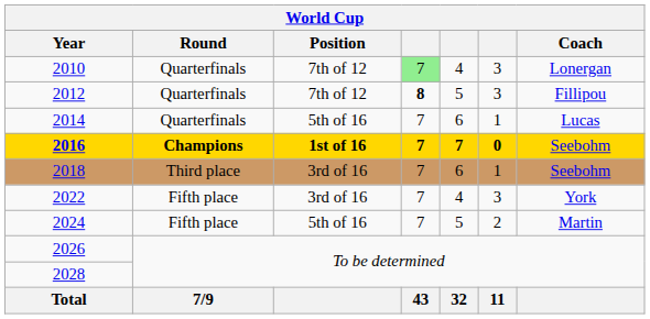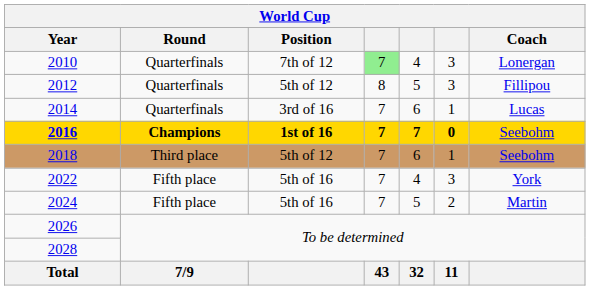2012 | Position: 7th of 12 -> 5th of 12
2012 | column 4: bold -> normal
2014 | Position: 5th of 16 -> 3rd of 16
2018 | Position: 3rd of 16 -> 5th of 12
2022 | Position: 3rd of 16 -> 5th of 16
